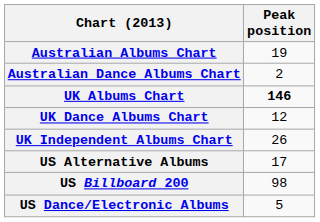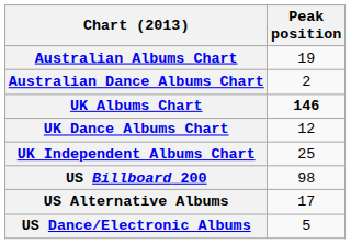UK Independent Albums Chart | Peak position: 26 -> 25
rows swapped: US Billboard 200 <-> US Alternative Albums
